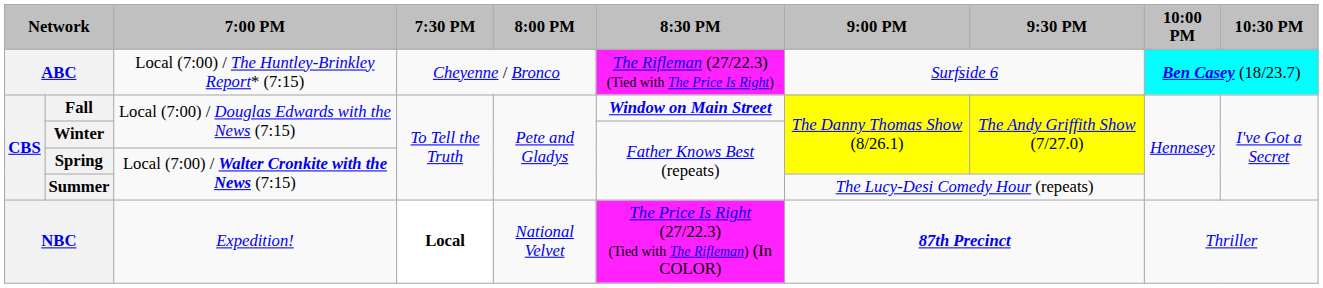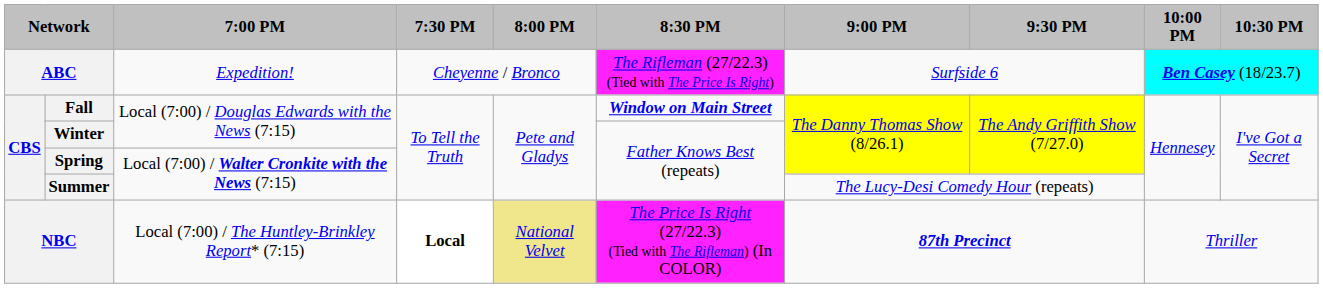ABC | 7:00 PM: Local (7:00) / The Huntley-Brinkley Report* (7:15) -> Expedition!
NBC | 7:00 PM: Expedition! -> Local (7:00) / The Huntley-Brinkley Report* (7:15)
NBC | 8:00 PM: no background -> khaki background
